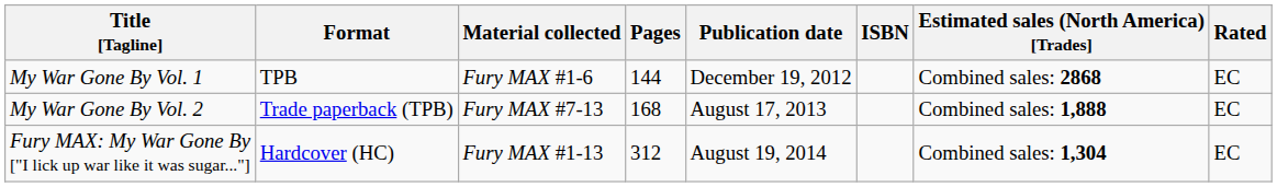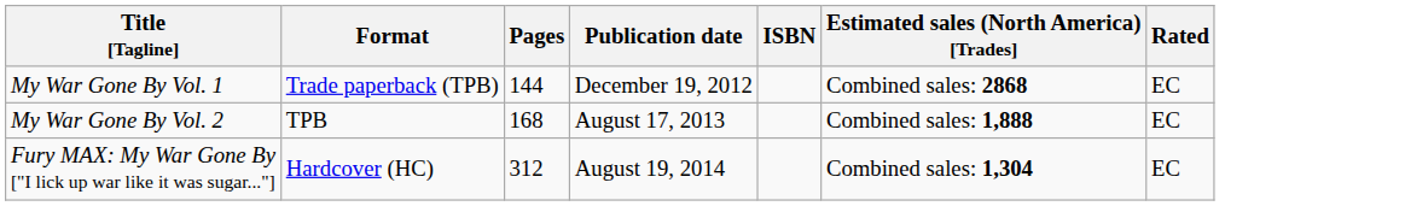- column: Material collected | Fury MAX #1-6 | Fury MAX #7-13 | Fury MAX #1-13
My War Gone By Vol. 1 | Format: TPB -> Trade paperback (TPB)
My War Gone By Vol. 2 | Format: Trade paperback (TPB) -> TPB
